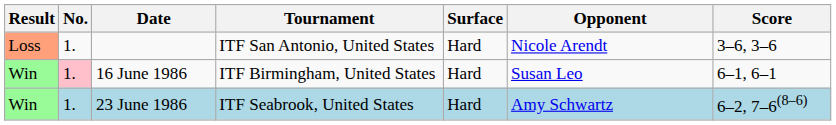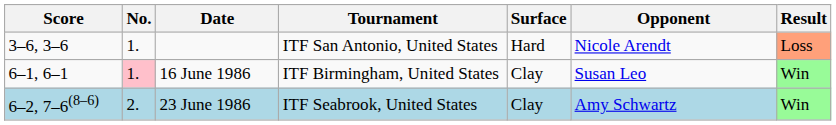columns swapped: Result <-> Score
16 June 1986 | Surface: Hard -> Clay
23 June 1986 | No.: 1. -> 2.
23 June 1986 | Surface: Hard -> Clay
